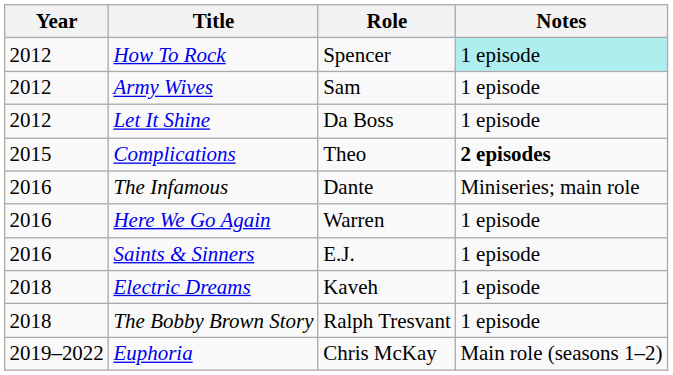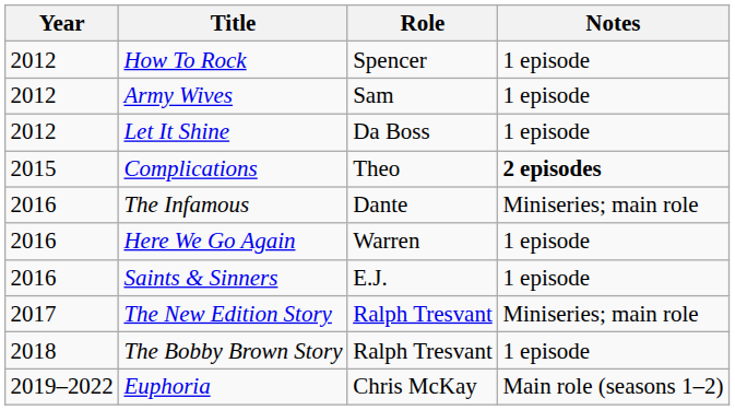How To Rock | Notes: paleturquoise background -> no background
+ row: 2017 | The New Edition Story | Ralph Tresvant | Miniseries; main role
- row: 2018 | Electric Dreams | Kaveh | 1 episode
